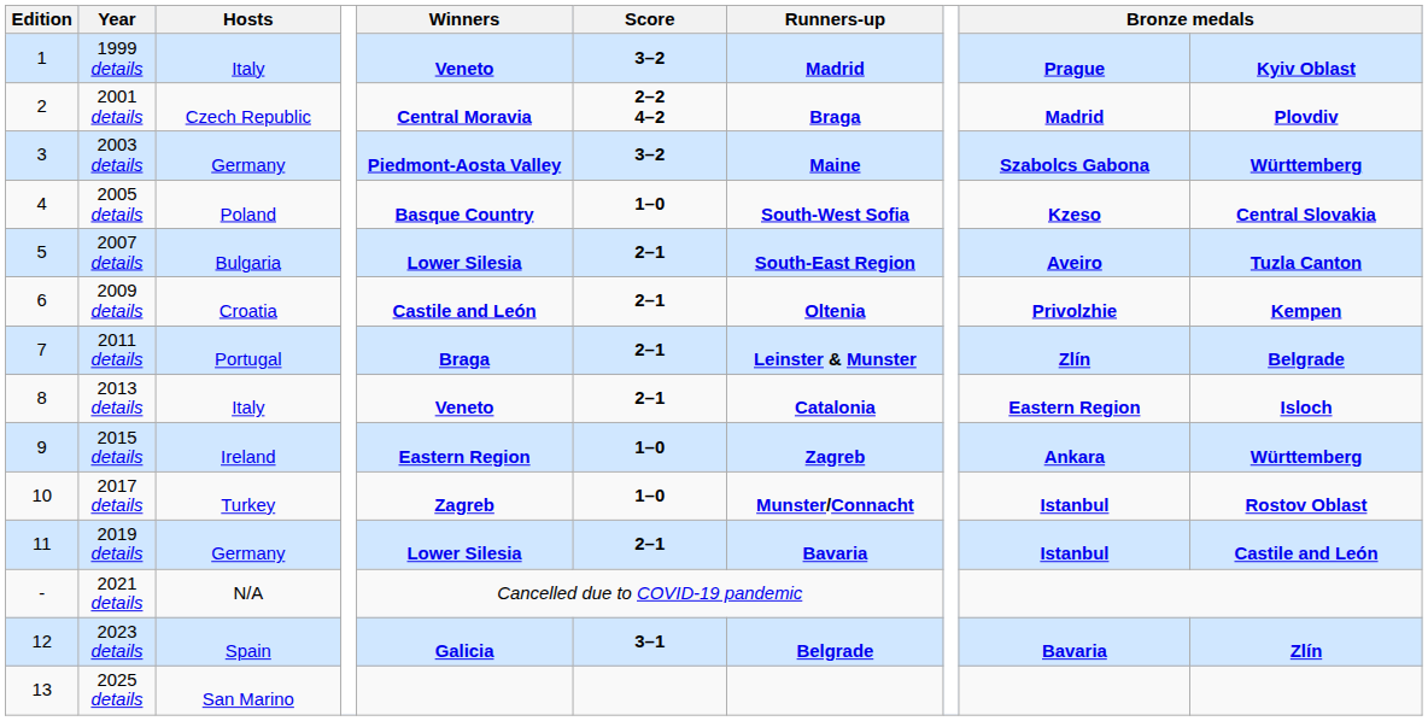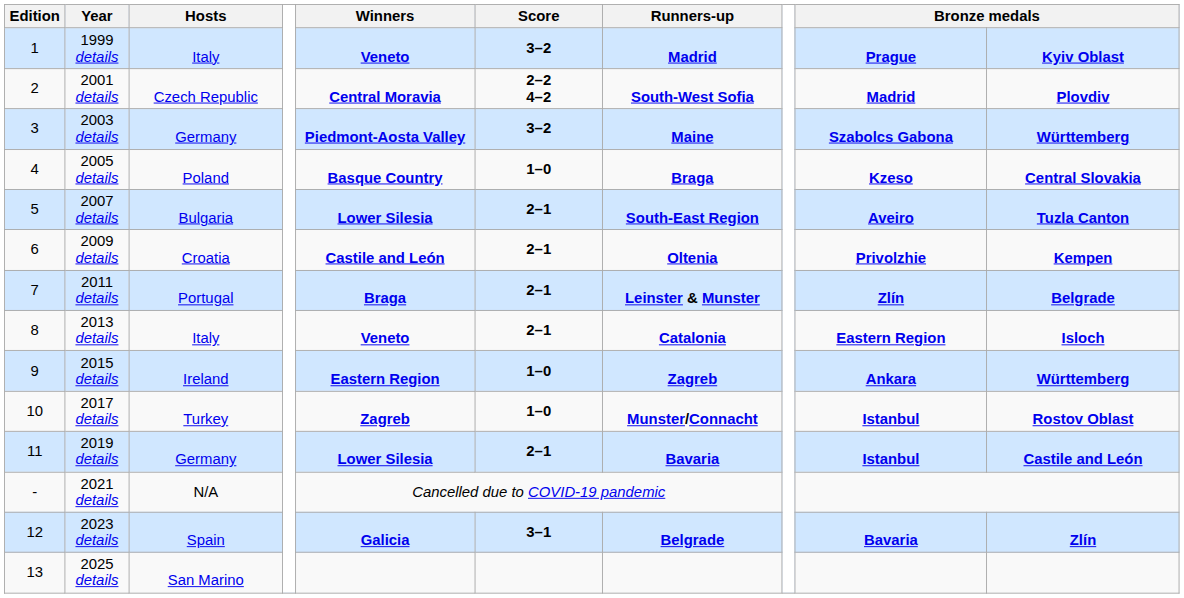2001 details | Runners-up: Braga -> South-West Sofia
2005 details | Runners-up: South-West Sofia -> Braga
